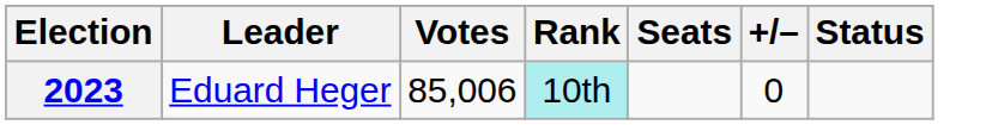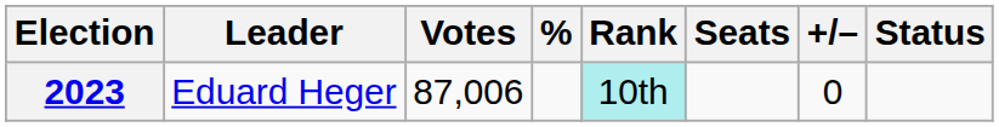+ column: %
2023 | Votes: 85,006 -> 87,006
